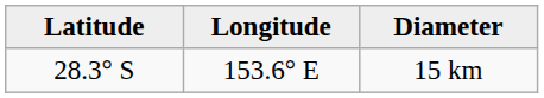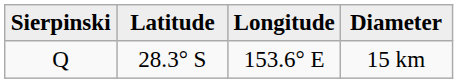+ column: Sierpinski | Q
